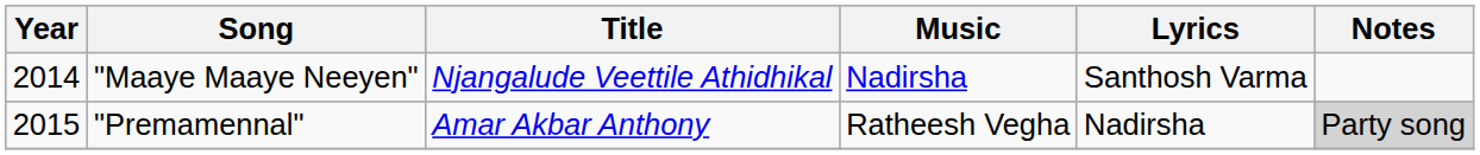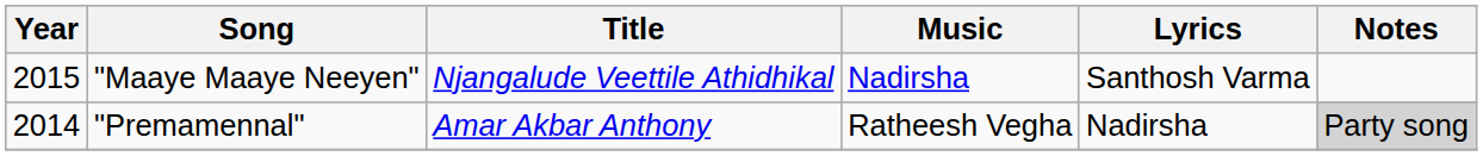"Maaye Maaye Neeyen" | Year: 2014 -> 2015
"Premamennal" | Year: 2015 -> 2014
